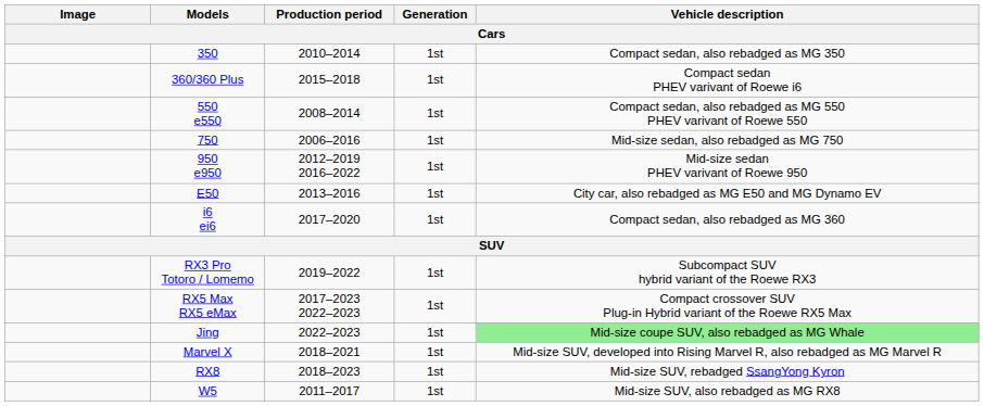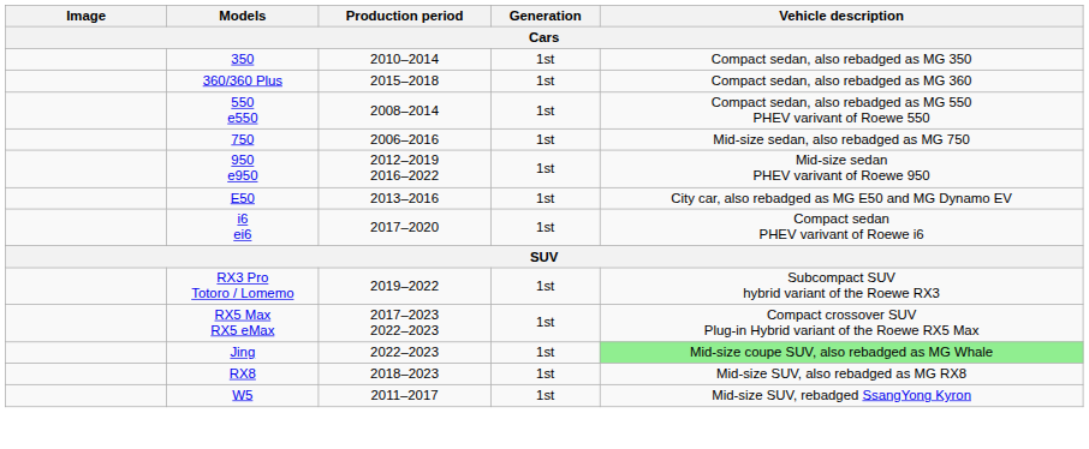360/360 Plus | Vehicle description: Compact sedan PHEV varivant of Roewe i6 -> Compact sedan, also rebadged as MG 360
i6 ei6 | Vehicle description: Compact sedan, also rebadged as MG 360 -> Compact sedan PHEV varivant of Roewe i6
- row: Marvel X | 2018–2021 | 1st | Mid-size SUV, developed into Rising Marvel R, also rebadged as MG Marvel R
RX8 | Vehicle description: Mid-size SUV, rebadged SsangYong Kyron -> Mid-size SUV, also rebadged as MG RX8
W5 | Vehicle description: Mid-size SUV, also rebadged as MG RX8 -> Mid-size SUV, rebadged SsangYong Kyron
